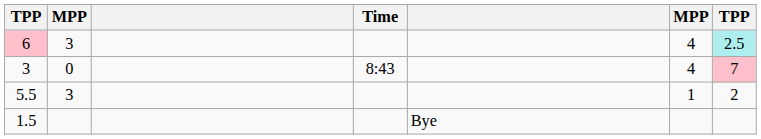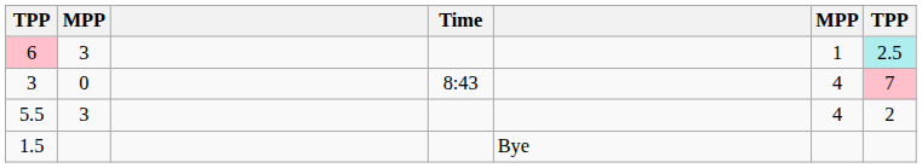6 | column 6: 4 -> 1
5.5 | column 6: 1 -> 4
